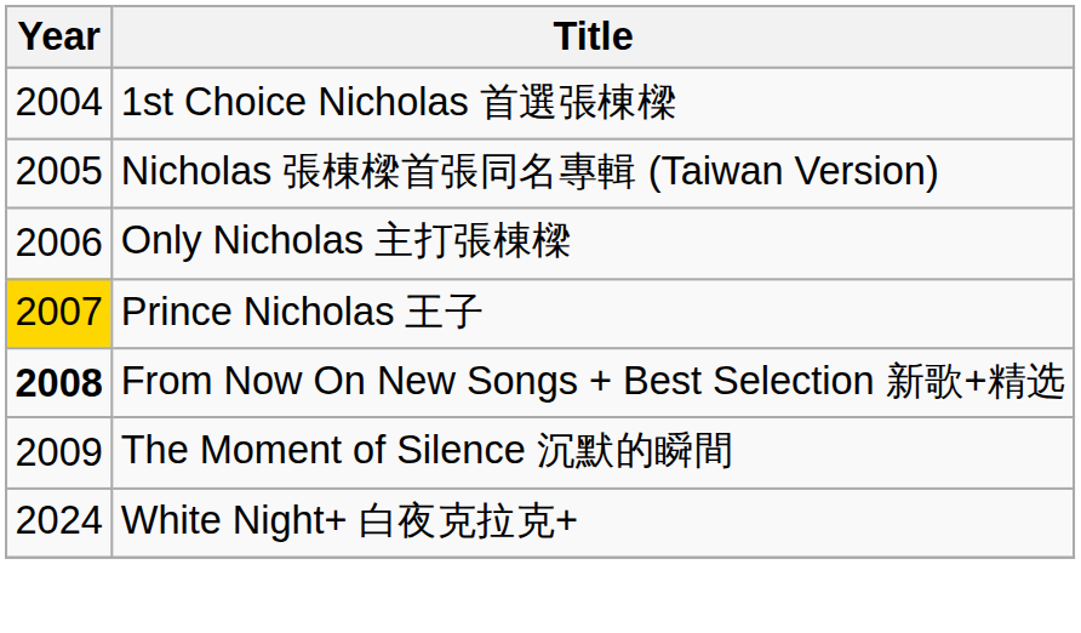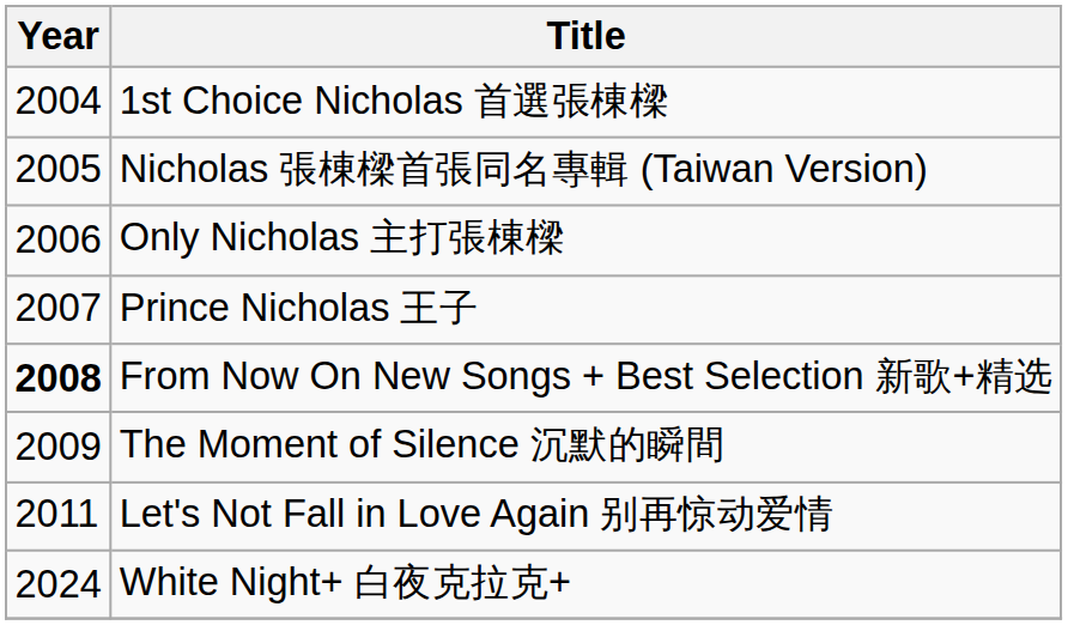Prince Nicholas 王子 | Year: gold background -> no background
+ row: 2011 | Let's Not Fall in Love Again 别再惊动爱情
